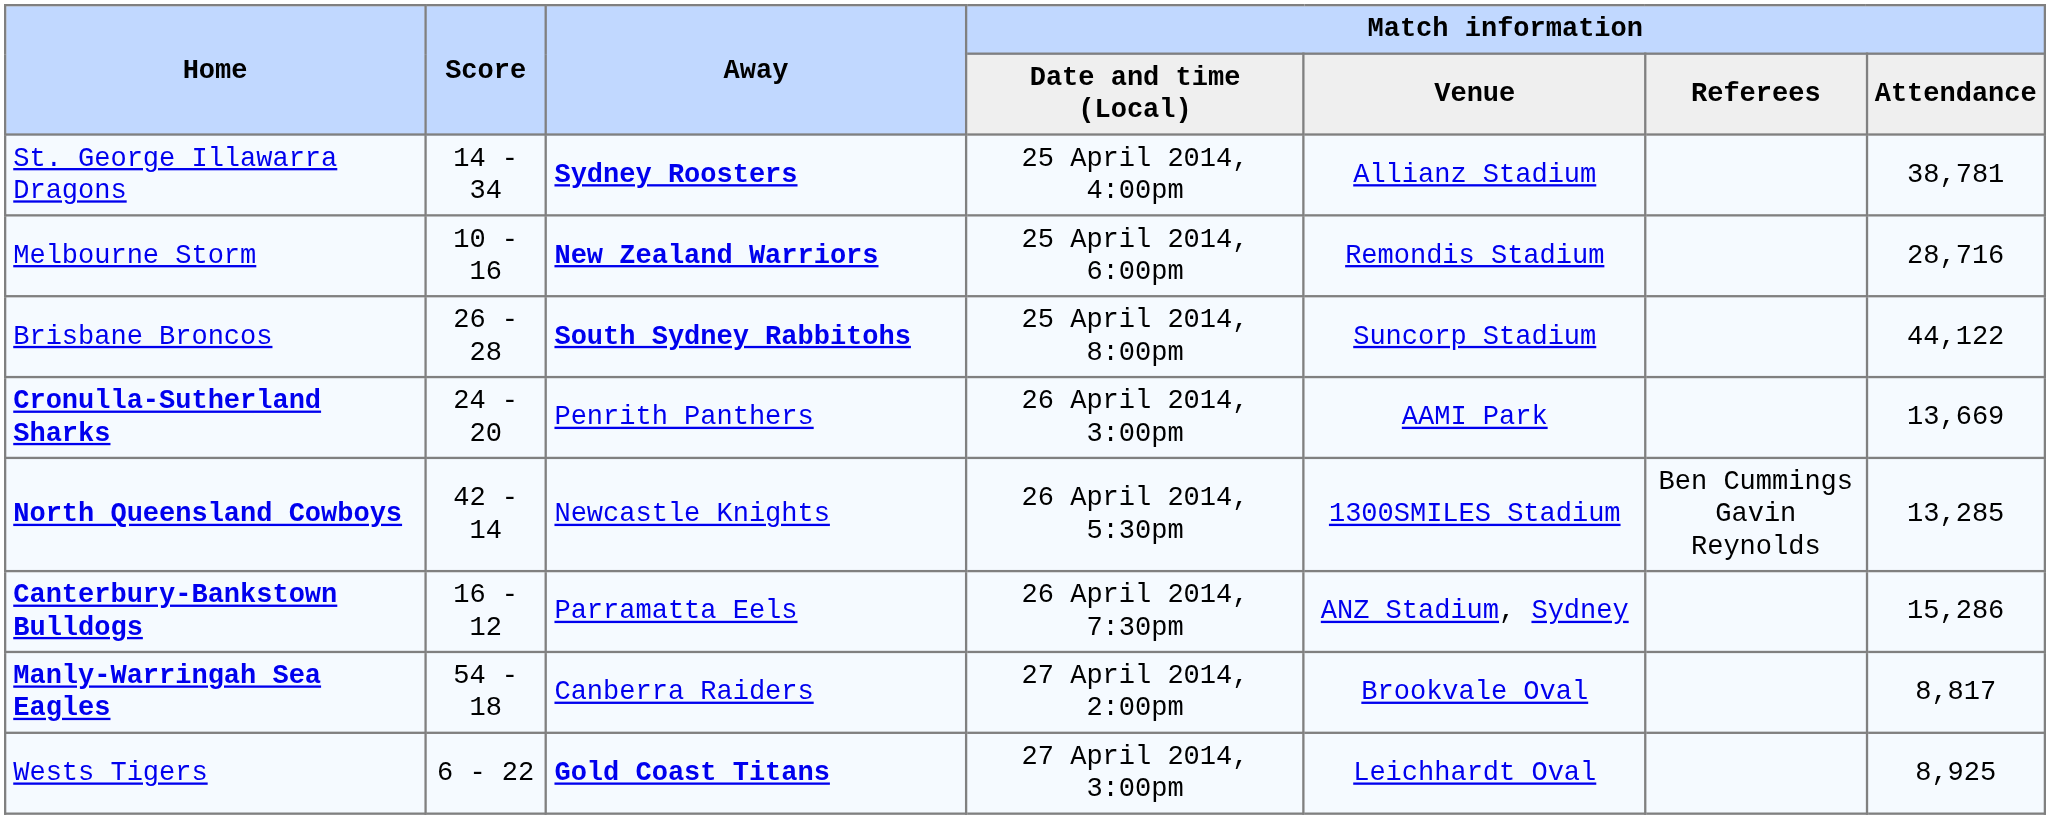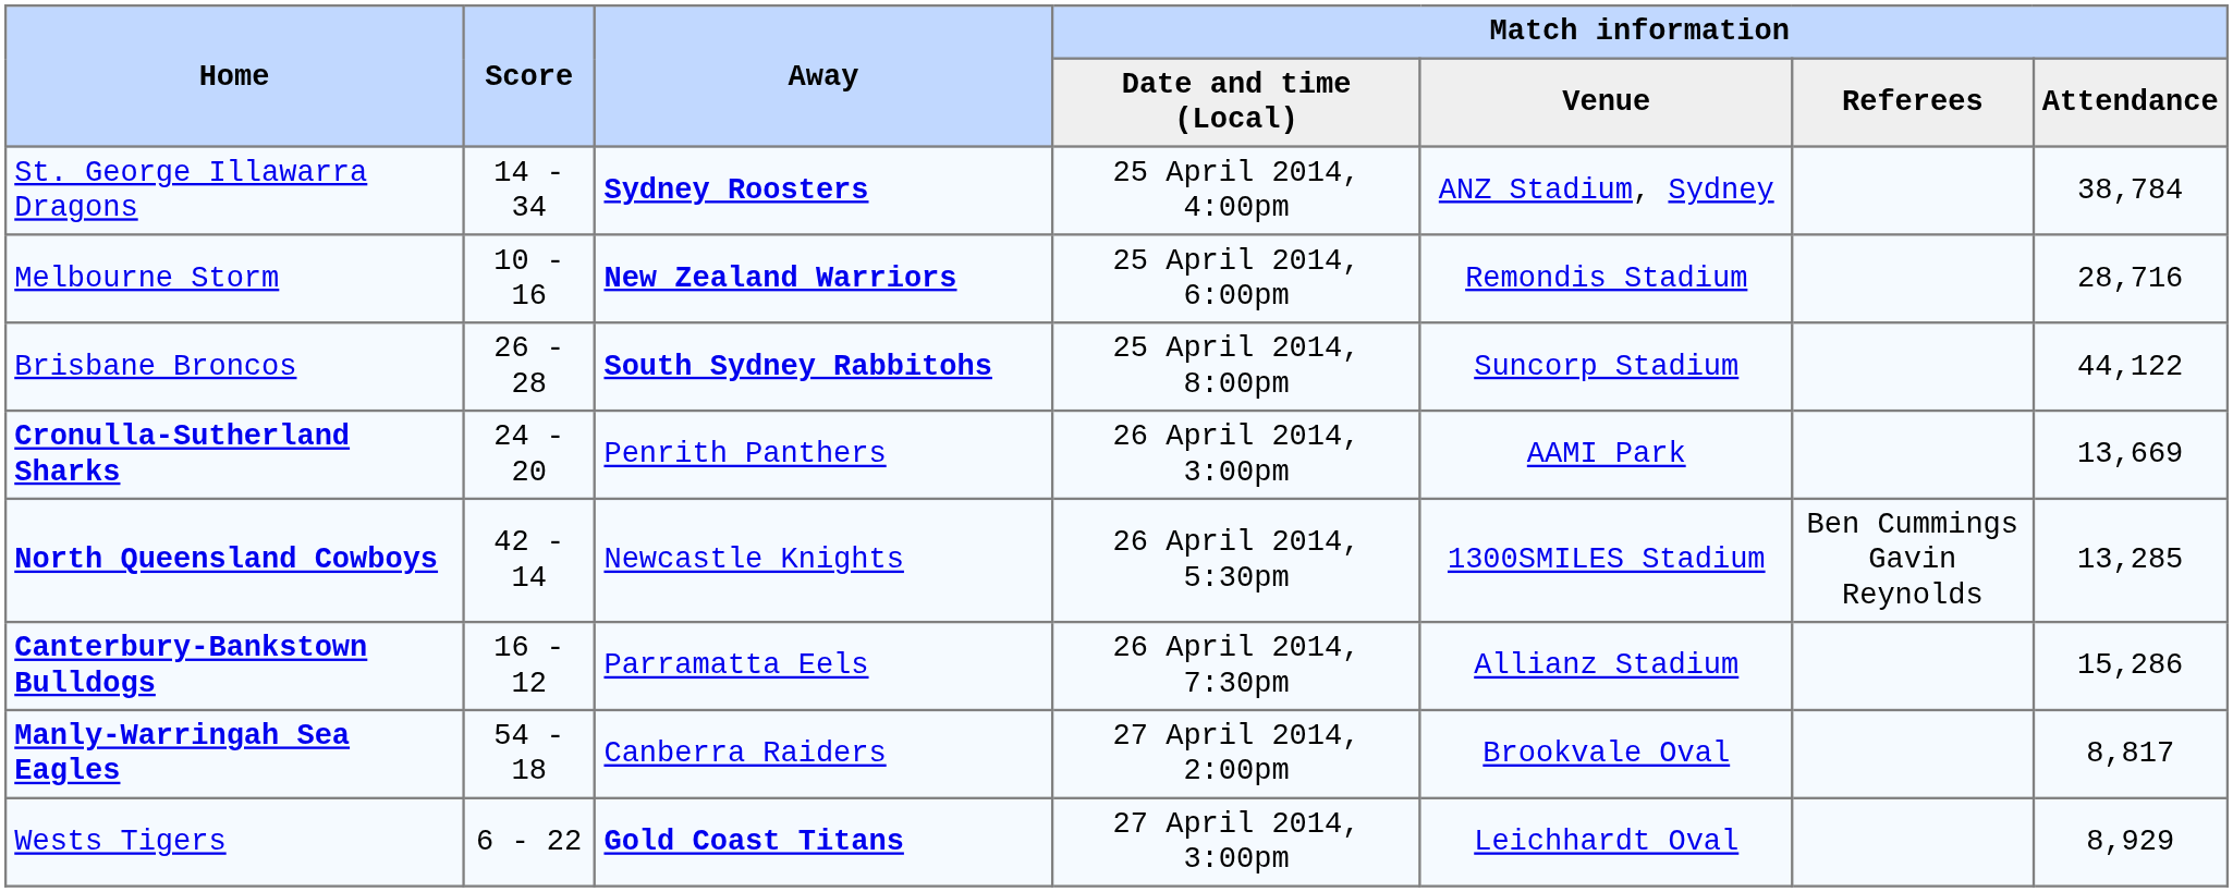St. George Illawarra Dragons | Match information / Venue: Allianz Stadium -> ANZ Stadium, Sydney
St. George Illawarra Dragons | Match information / Attendance: 38,781 -> 38,784
Canterbury-Bankstown Bulldogs | Match information / Venue: ANZ Stadium, Sydney -> Allianz Stadium
Wests Tigers | Match information / Attendance: 8,925 -> 8,929
